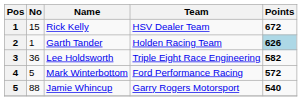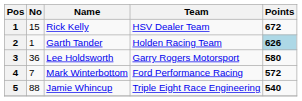Lee Holdsworth | Team: Triple Eight Race Engineering -> Garry Rogers Motorsport
Lee Holdsworth | Points: 582 -> 580
Mark Winterbottom | No: 5 -> 7
Jamie Whincup | Team: Garry Rogers Motorsport -> Triple Eight Race Engineering
